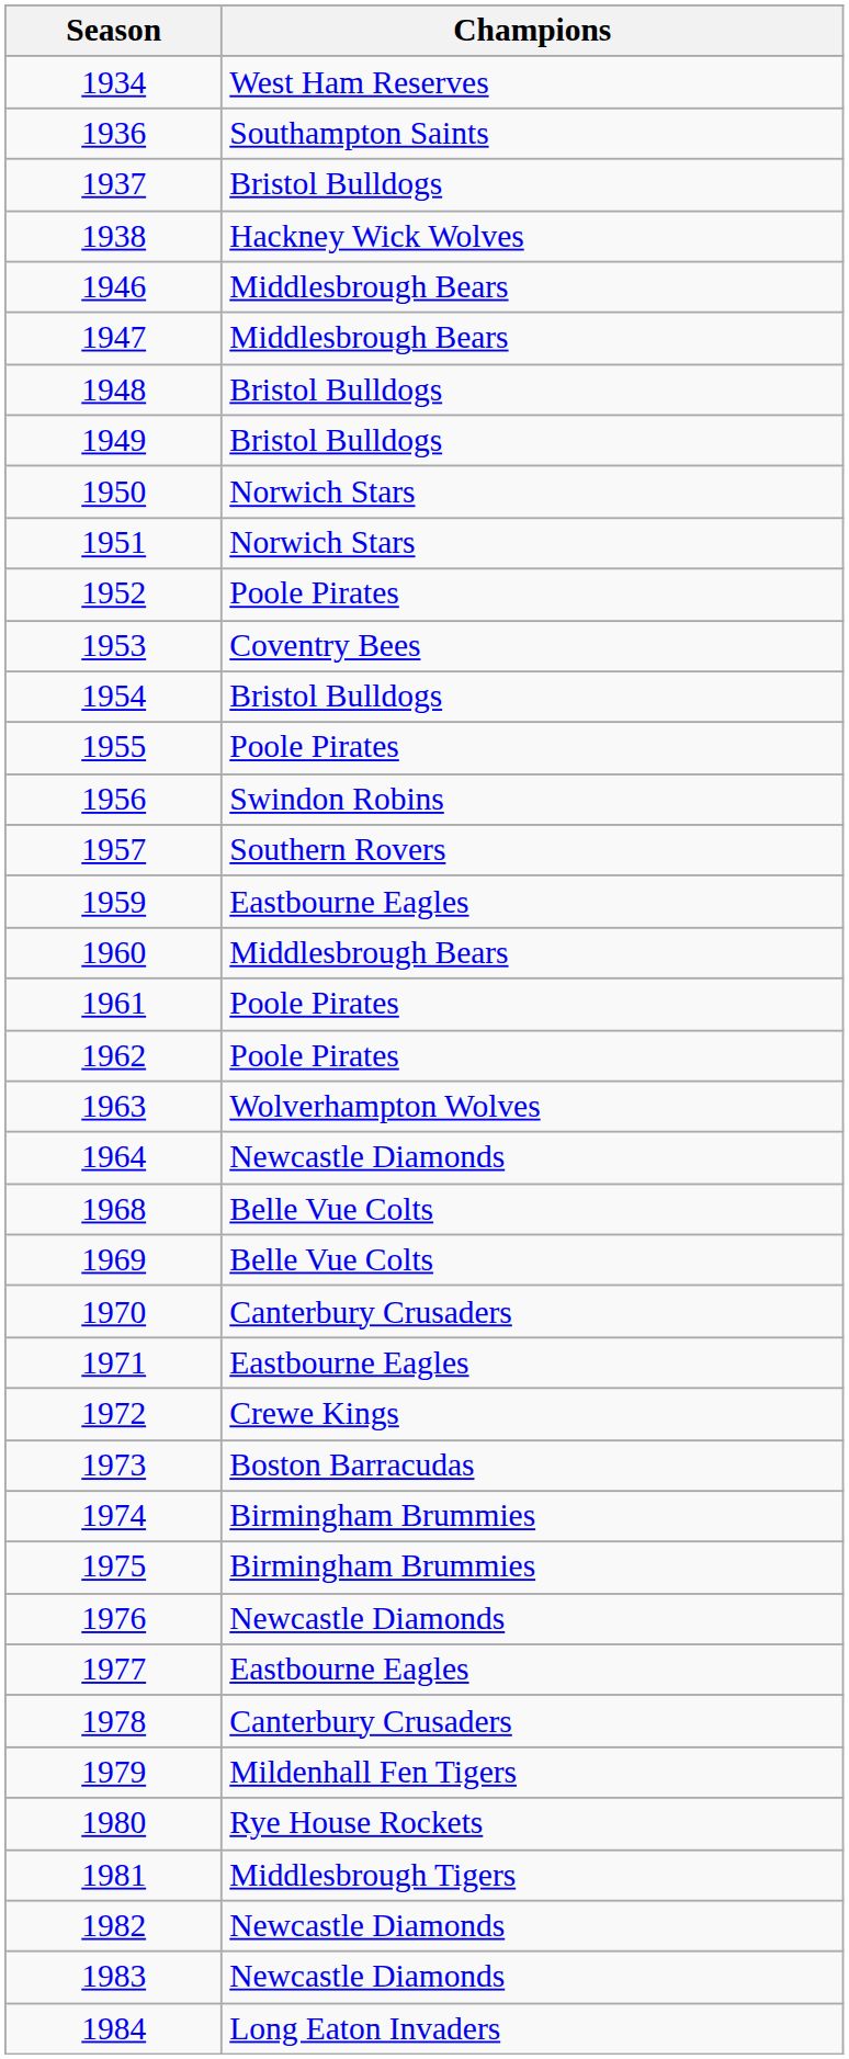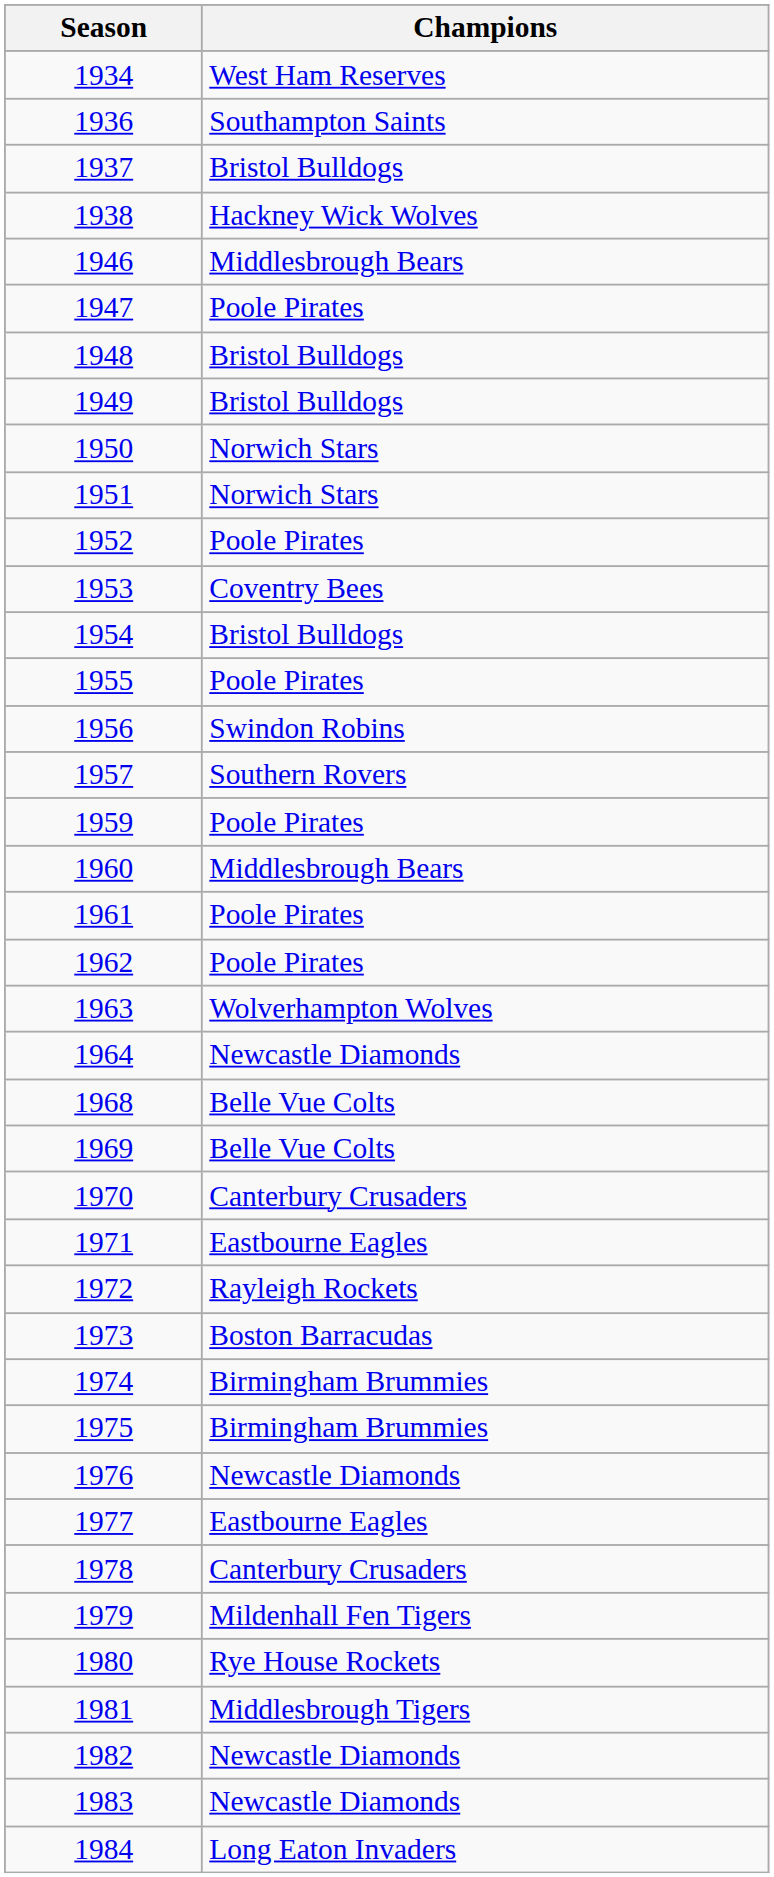1947 | Champions: Middlesbrough Bears -> Poole Pirates
1959 | Champions: Eastbourne Eagles -> Poole Pirates
1972 | Champions: Crewe Kings -> Rayleigh Rockets
